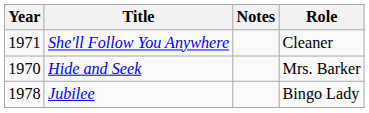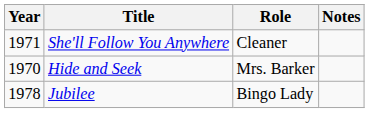columns swapped: Role <-> Notes
